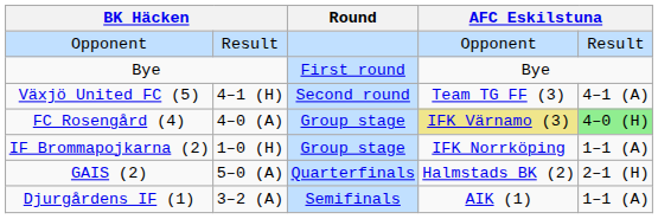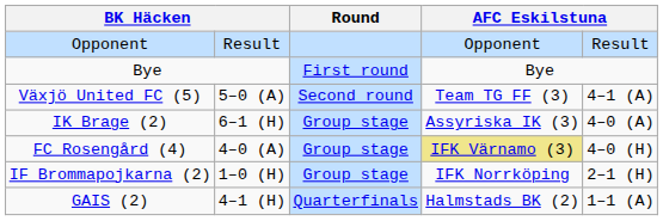Växjö United FC (5) | column 2: 4–1 (H) -> 5–0 (A)
+ row: IK Brage (2) | 6–1 (H) | Group stage | Assyriska IK (3) | 4–0 (A)
FC Rosengård (4) | column 5: lightgreen background -> no background
IF Brommapojkarna (2) | column 5: 1–1 (A) -> 2–1 (H)
GAIS (2) | column 2: 5–0 (A) -> 4–1 (H)
GAIS (2) | column 5: 2–1 (H) -> 1–1 (A)
- row: Djurgårdens IF (1) | 3–2 (A) | Semifinals | AIK (1) | 1–1 (A)
